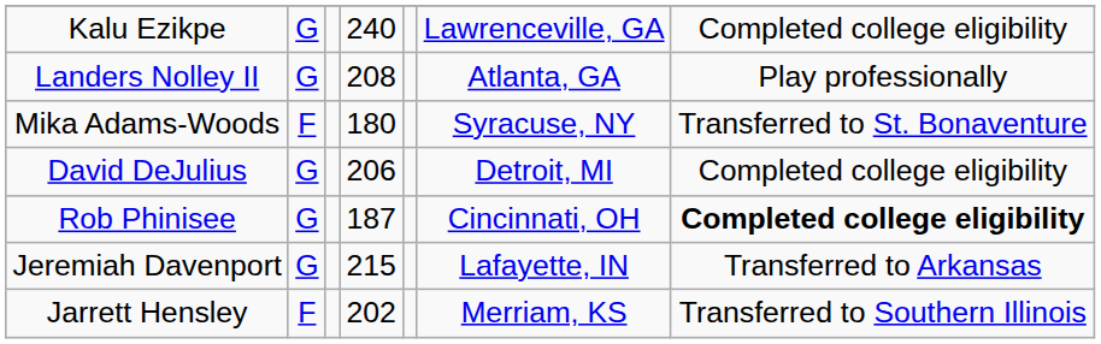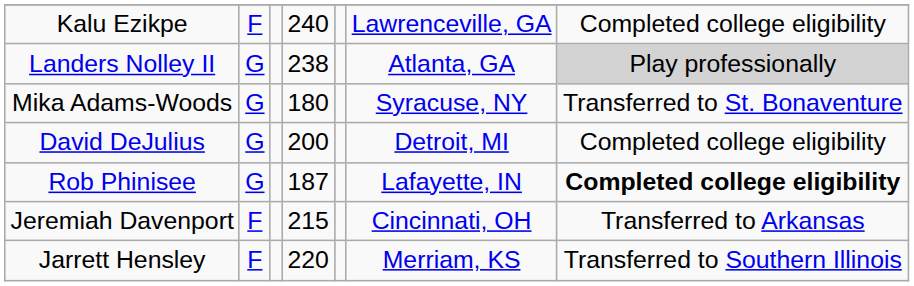Kalu Ezikpe | column 2: G -> F
Landers Nolley II | column 4: 208 -> 238
Landers Nolley II | column 7: no background -> lightgrey background
Mika Adams-Woods | column 2: F -> G
David DeJulius | column 4: 206 -> 200
Rob Phinisee | column 6: Cincinnati, OH -> Lafayette, IN
Jeremiah Davenport | column 2: G -> F
Jeremiah Davenport | column 6: Lafayette, IN -> Cincinnati, OH
Jarrett Hensley | column 4: 202 -> 220
